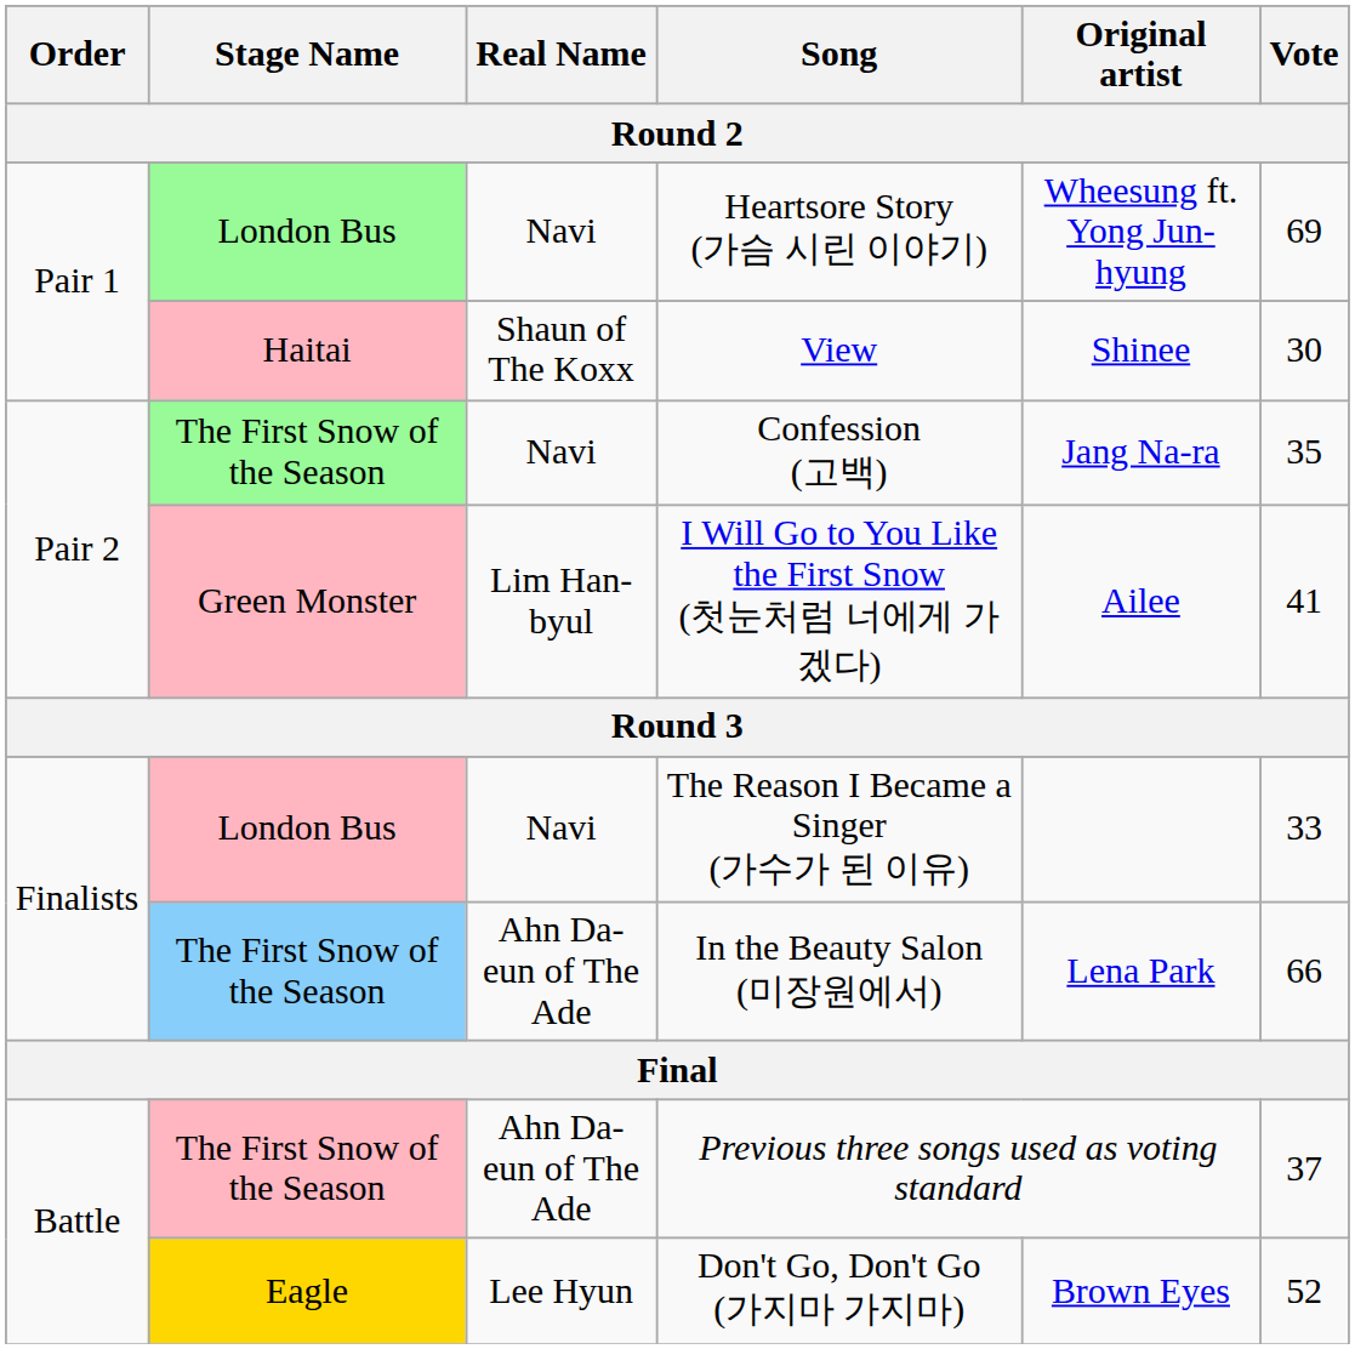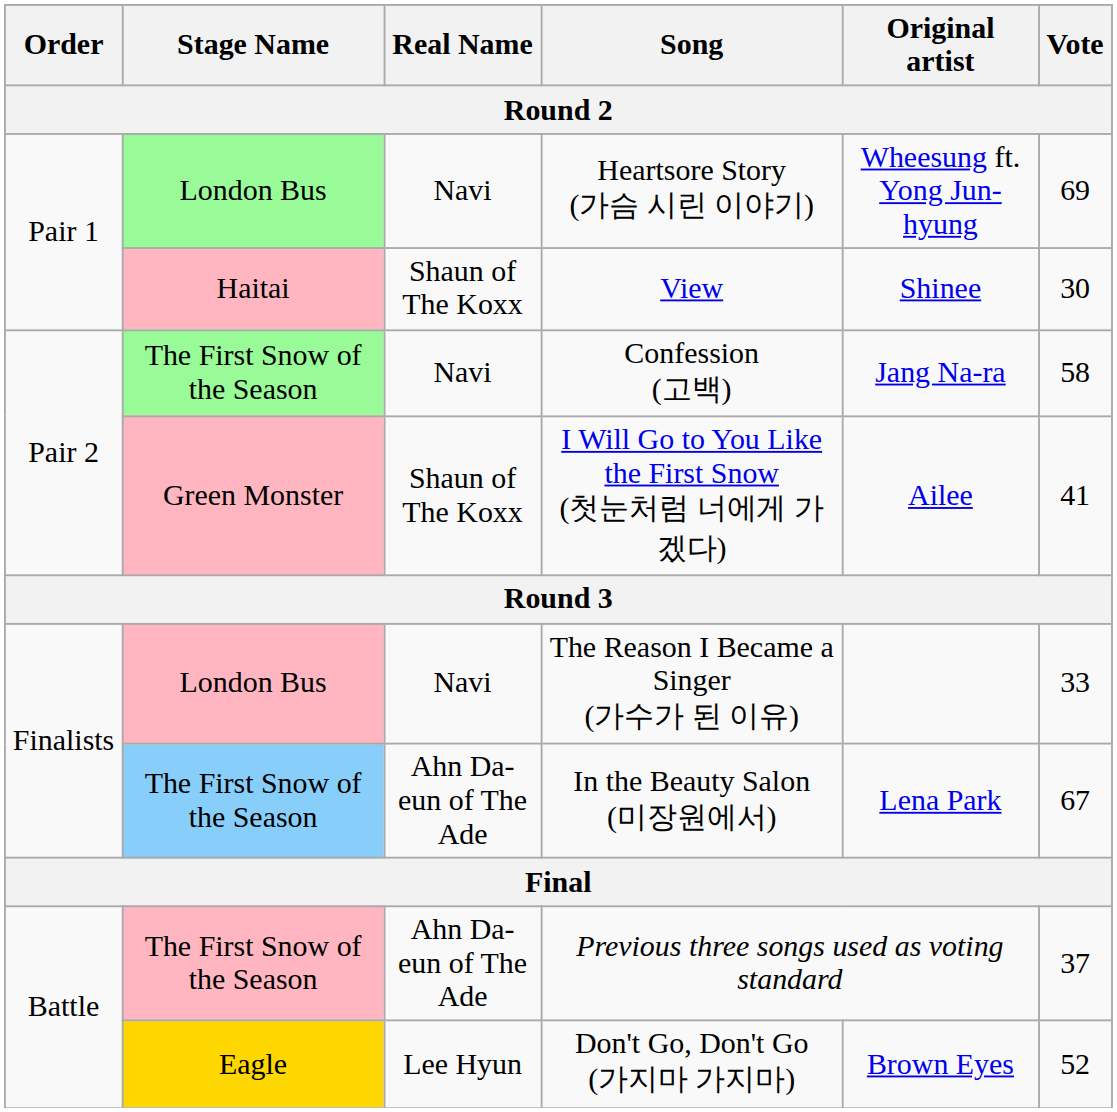Confession (고백) | Vote: 35 -> 58
I Will Go to You Like the First Snow (첫눈처럼 너에게 가겠다) | Real Name: Lim Han-byul -> Shaun of The Koxx
In the Beauty Salon (미장원에서) | Vote: 66 -> 67
